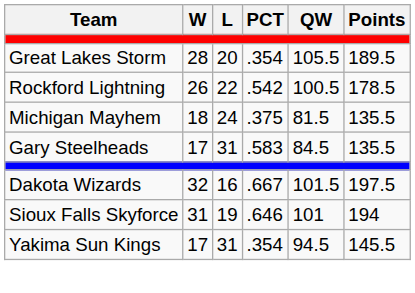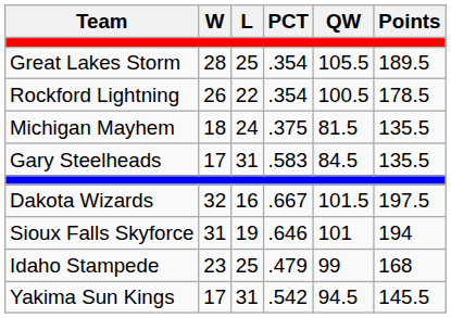Great Lakes Storm | L: 20 -> 25
Rockford Lightning | PCT: .542 -> .354
+ row: Idaho Stampede | 23 | 25 | .479 | 99 | 168
Yakima Sun Kings | PCT: .354 -> .542
